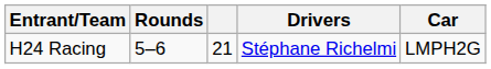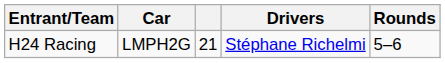columns swapped: Car <-> Rounds
